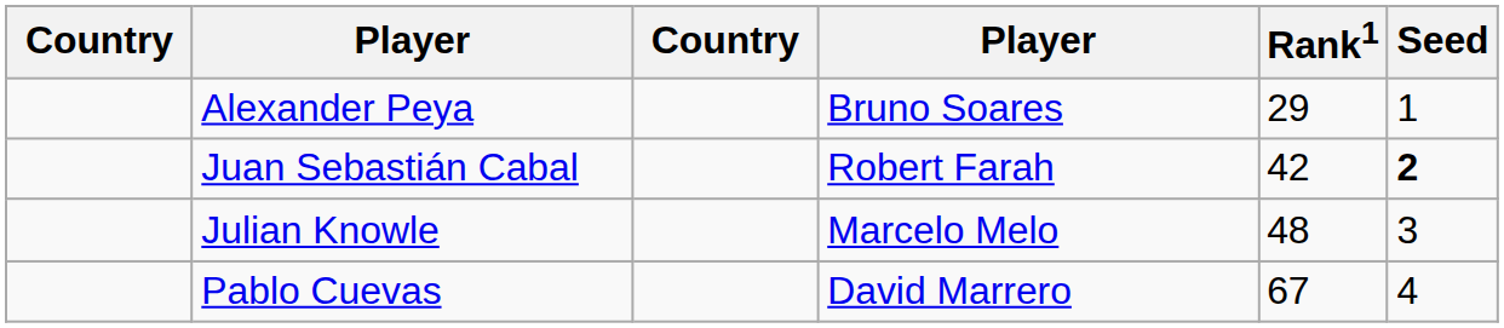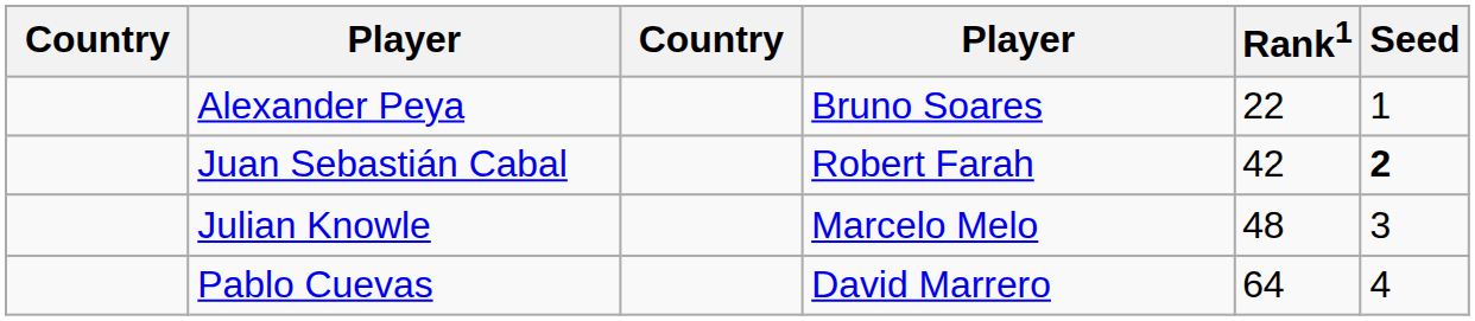Alexander Peya | Rank1: 29 -> 22
Pablo Cuevas | Rank1: 67 -> 64
